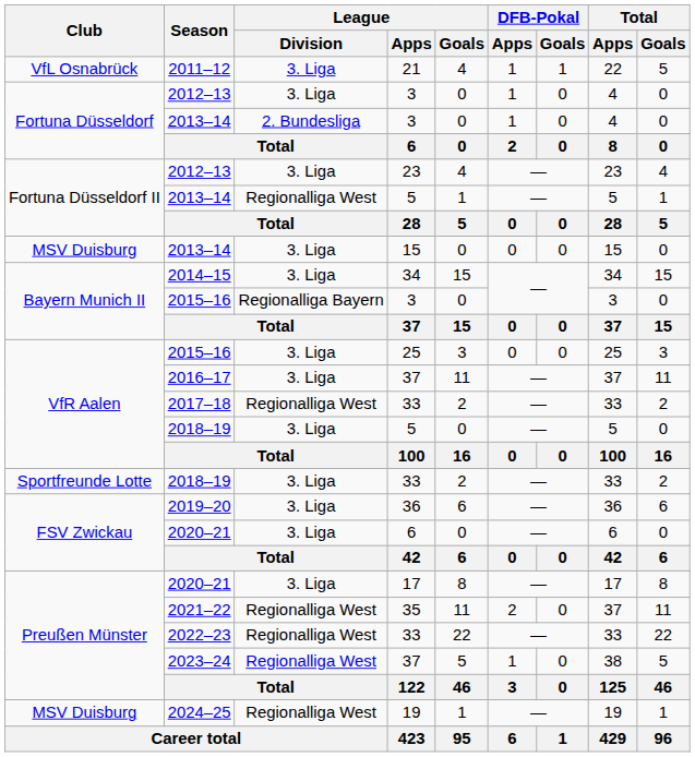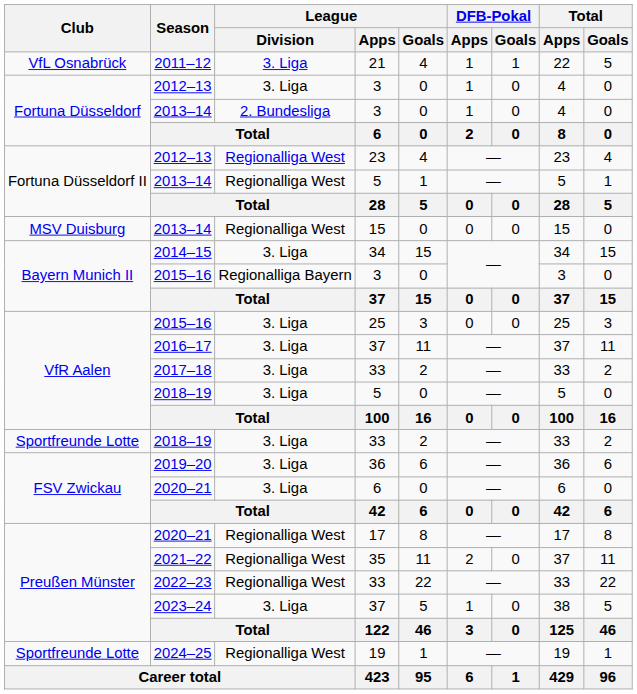2012–13 / 23 | League / Division: 3. Liga -> Regionalliga West
2013–14 / 15 | League / Division: 3. Liga -> Regionalliga West
2017–18 | League / Division: Regionalliga West -> 3. Liga
2020–21 / 17 | League / Division: 3. Liga -> Regionalliga West
2023–24 | League / Division: Regionalliga West -> 3. Liga
2024–25 | Club: MSV Duisburg -> Sportfreunde Lotte
